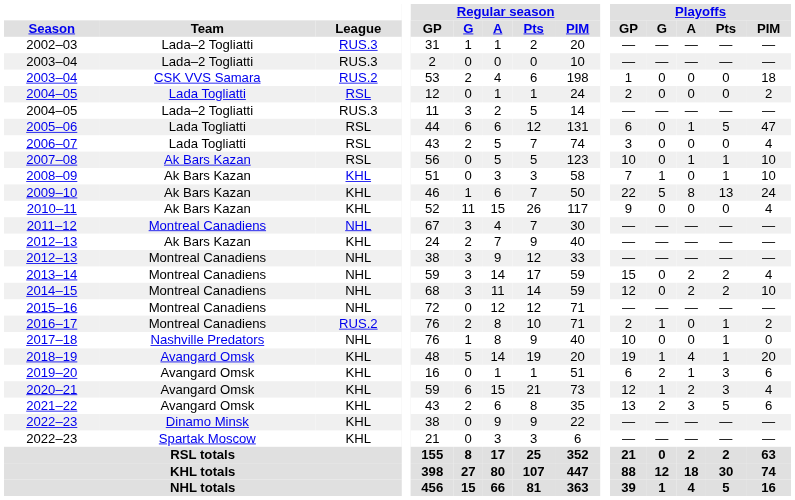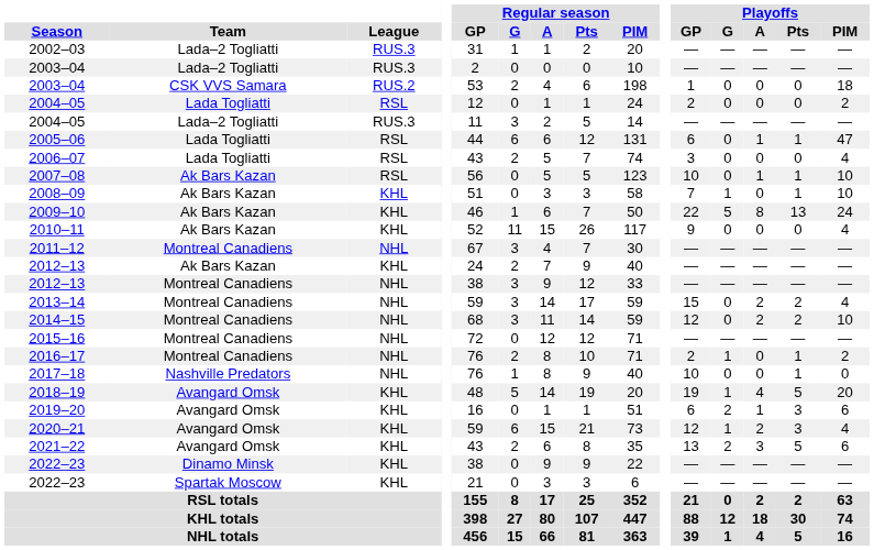2005–06 | Playoffs / Pts: 5 -> 1
2016–17 | League: RUS.2 -> NHL
2018–19 | Playoffs / Pts: 1 -> 5
